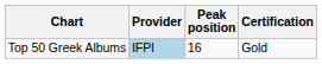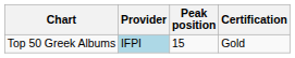Top 50 Greek Albums | Peak position: 16 -> 15
